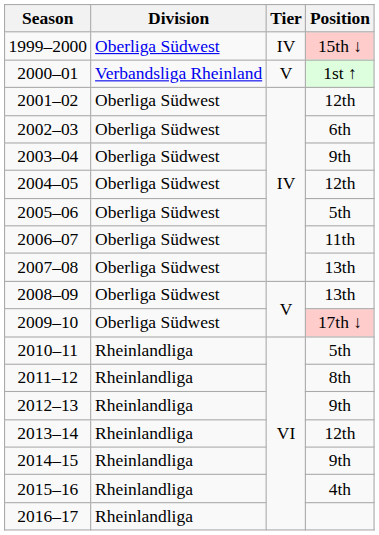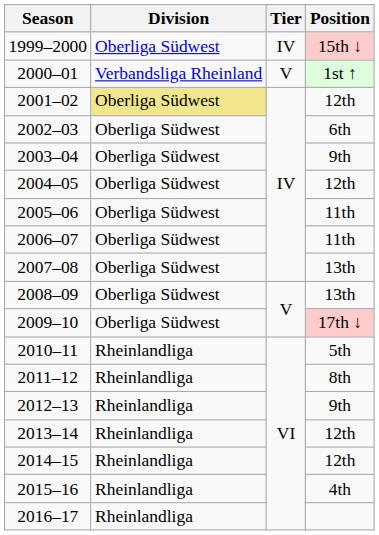2001–02 | Division: no background -> khaki background
2005–06 | Position: 5th -> 11th
2014–15 | Position: 9th -> 12th
